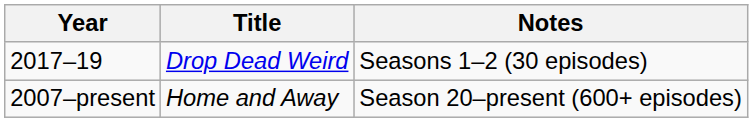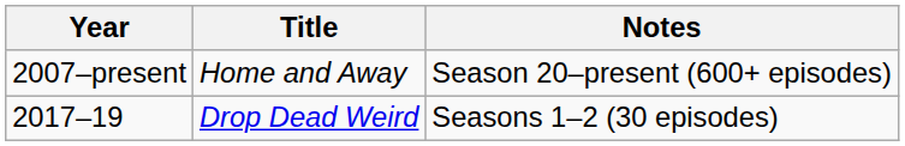rows swapped: 2007–present <-> 2017–19
